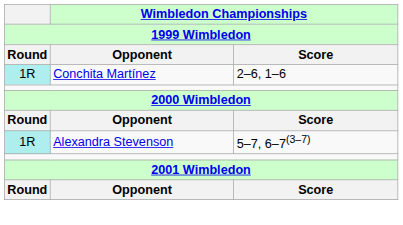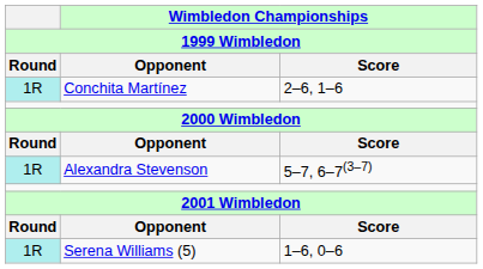+ row: 1R | Serena Williams (5) | 1–6, 0–6
